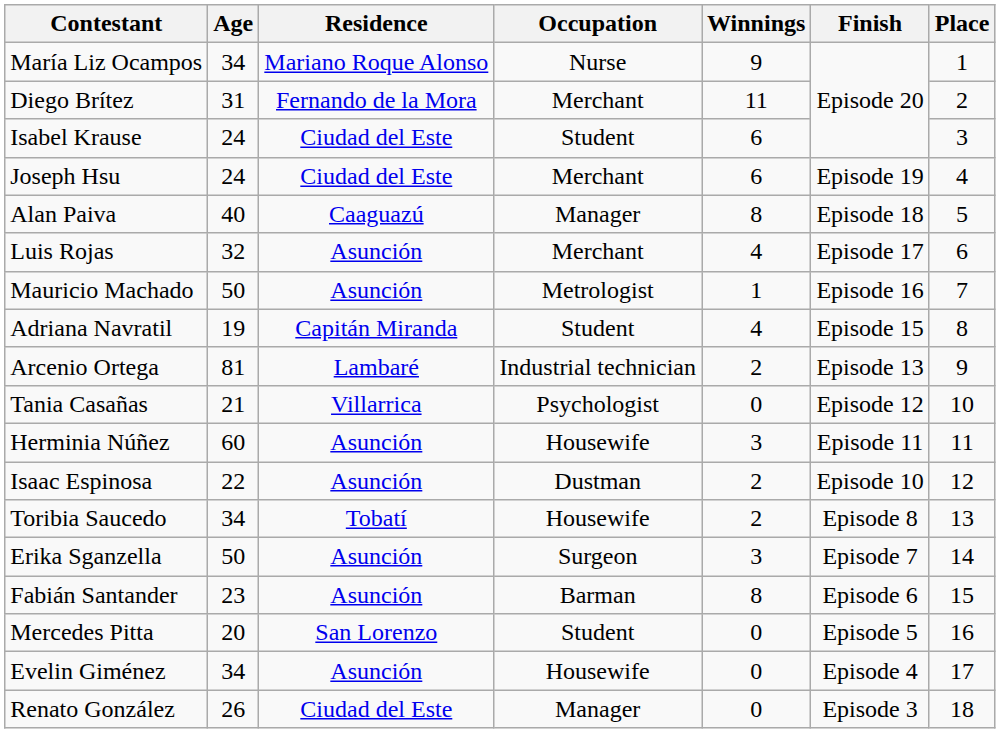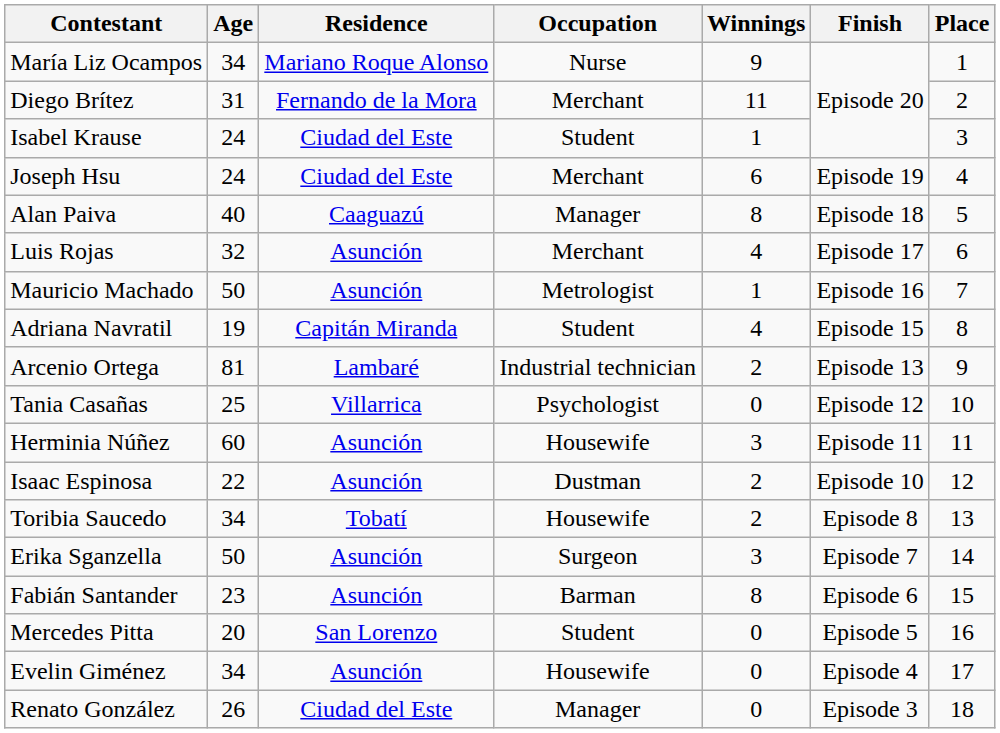Isabel Krause | Winnings: 6 -> 1
Tania Casañas | Age: 21 -> 25
